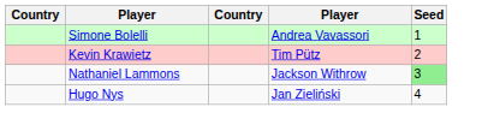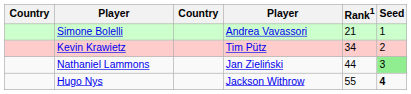+ column: Rank1 | 21 | 34 | 44 | 55
Nathaniel Lammons | column 4: Jackson Withrow -> Jan Zieliński
Hugo Nys | column 4: Jan Zieliński -> Jackson Withrow
Hugo Nys | Seed: normal -> bold
